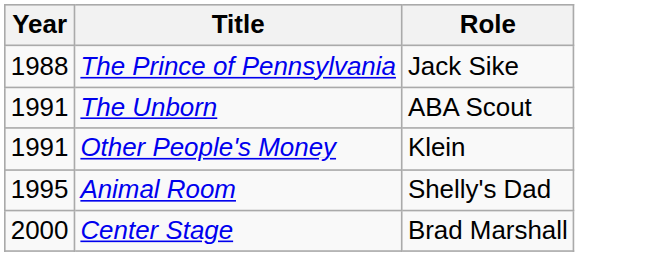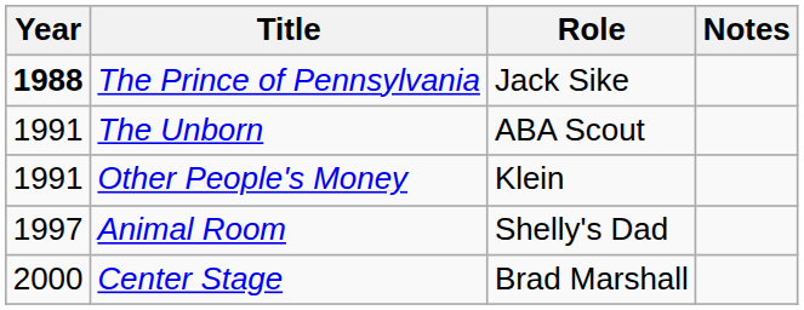+ column: Notes
The Prince of Pennsylvania | Year: normal -> bold
Animal Room | Year: 1995 -> 1997
